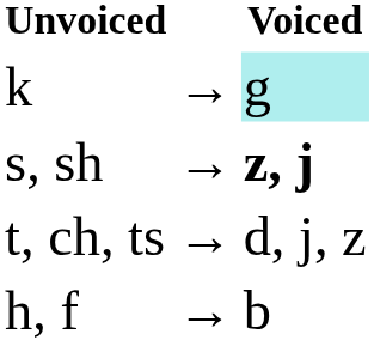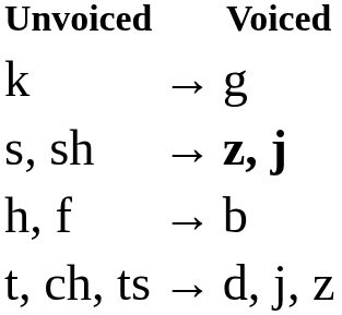k | Voiced: paleturquoise background -> no background
rows swapped: t, ch, ts <-> h, f
